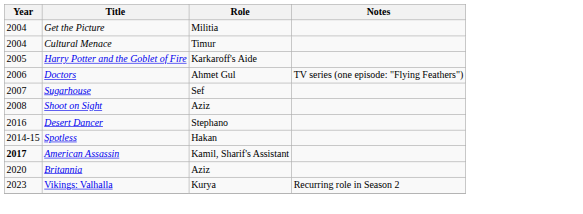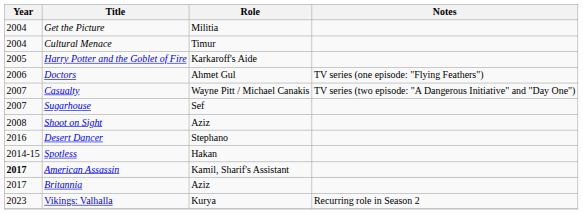+ row: 2007 | Casualty | Wayne Pitt / Michael Canakis | TV series (two episode: "A Dangerous Initiative" and "Day One")
Britannia | Year: 2020 -> 2017
